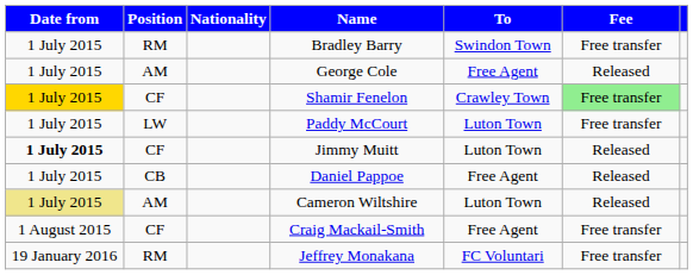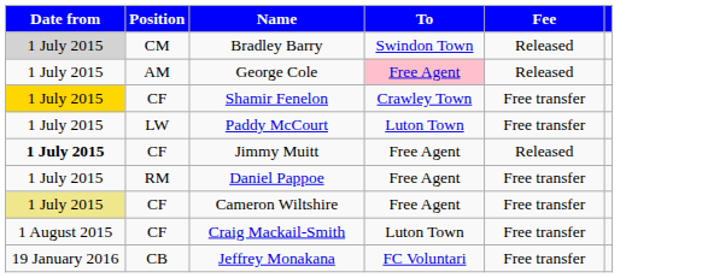- column: Nationality
Bradley Barry | Date from: no background -> lightgrey background
Bradley Barry | Position: RM -> CM
Bradley Barry | Fee: Free transfer -> Released
George Cole | To: no background -> pink background
Shamir Fenelon | Fee: lightgreen background -> no background
Jimmy Muitt | To: Luton Town -> Free Agent
Daniel Pappoe | Position: CB -> RM
Daniel Pappoe | Fee: Released -> Free transfer
Cameron Wiltshire | Position: AM -> CF
Cameron Wiltshire | To: Luton Town -> Free Agent
Cameron Wiltshire | Fee: Released -> Free transfer
Craig Mackail-Smith | To: Free Agent -> Luton Town
Jeffrey Monakana | Position: RM -> CB
